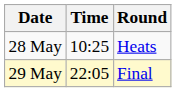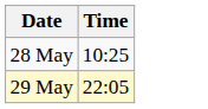- column: Round | Heats | Final
